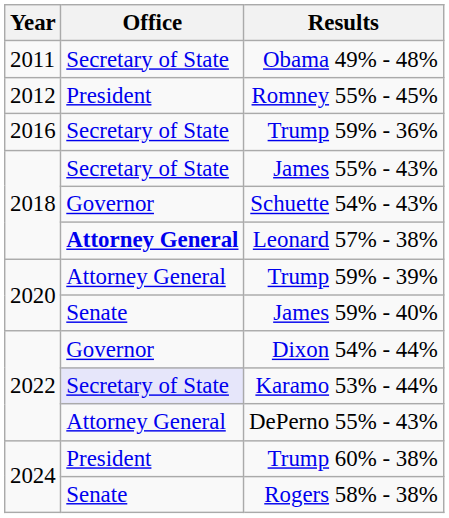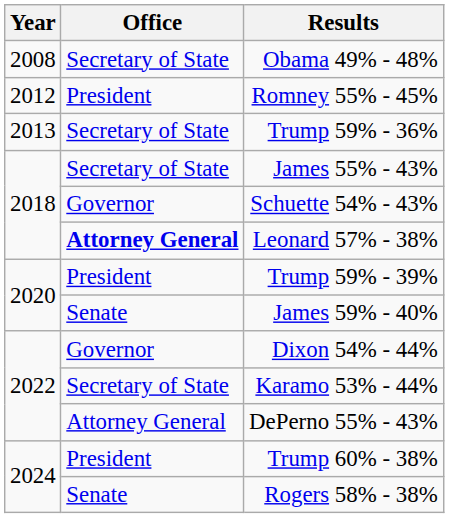Obama 49% - 48% | Year: 2011 -> 2008
Trump 59% - 36% | Year: 2016 -> 2013
Trump 59% - 39% | Office: Attorney General -> President
Karamo 53% - 44% | Office: lavender background -> no background
